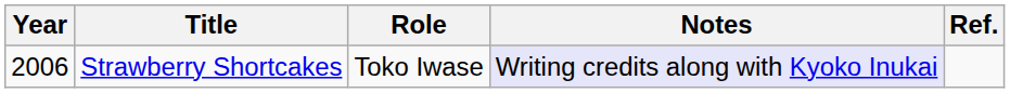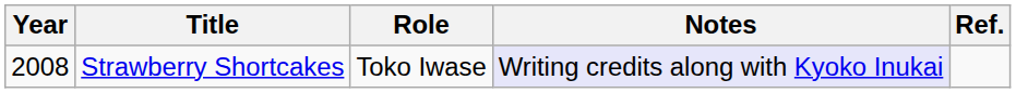Strawberry Shortcakes | Year: 2006 -> 2008
